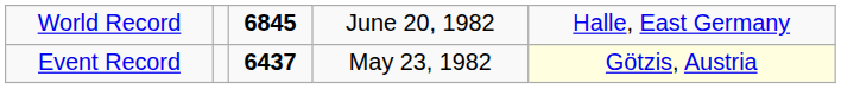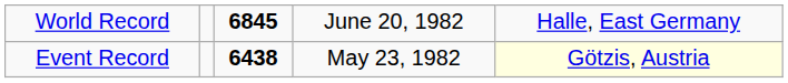Event Record | column 3: 6437 -> 6438
